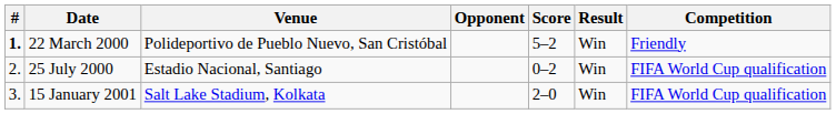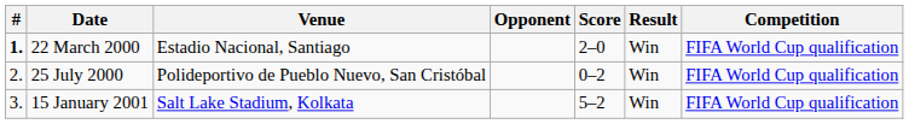22 March 2000 | Venue: Polideportivo de Pueblo Nuevo, San Cristóbal -> Estadio Nacional, Santiago
22 March 2000 | Score: 5–2 -> 2–0
22 March 2000 | Competition: Friendly -> FIFA World Cup qualification
25 July 2000 | Venue: Estadio Nacional, Santiago -> Polideportivo de Pueblo Nuevo, San Cristóbal
15 January 2001 | Score: 2–0 -> 5–2
